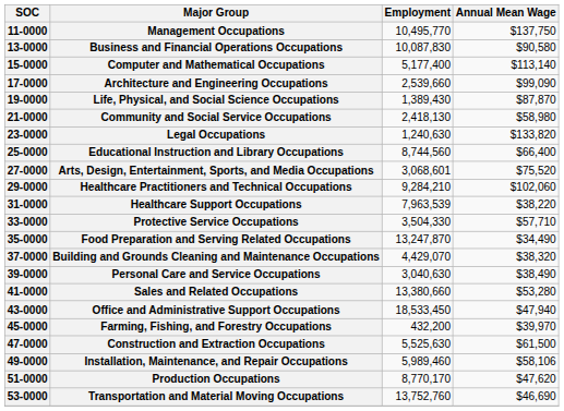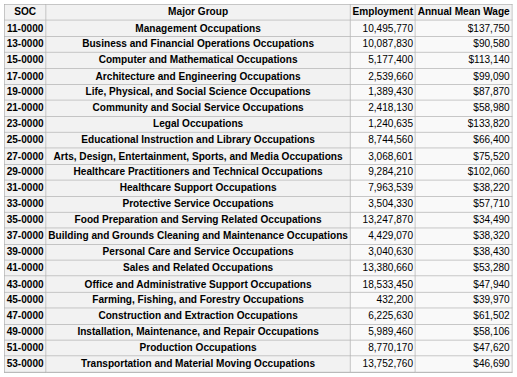Legal Occupations | Employment: 1,240,630 -> 1,240,635
Personal Care and Service Occupations | Annual Mean Wage: $38,490 -> $38,430
Construction and Extraction Occupations | Employment: 5,525,630 -> 6,225,630
Construction and Extraction Occupations | Annual Mean Wage: $61,500 -> $61,502
